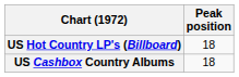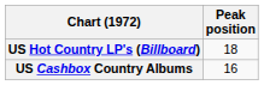US Cashbox Country Albums | Peak position: 18 -> 16
